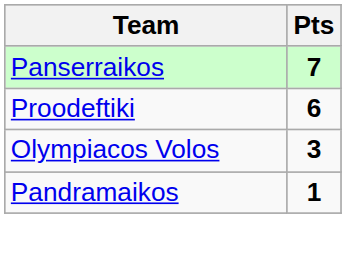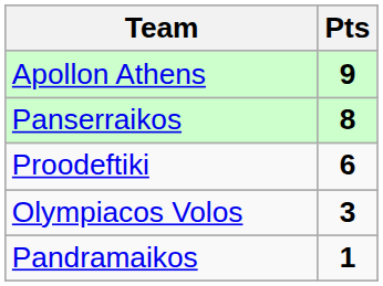+ row: Apollon Athens | 9
Panserraikos | Pts: 7 -> 8
